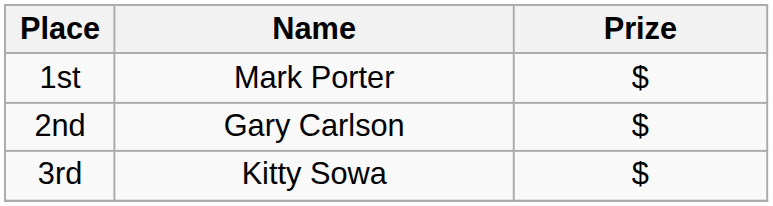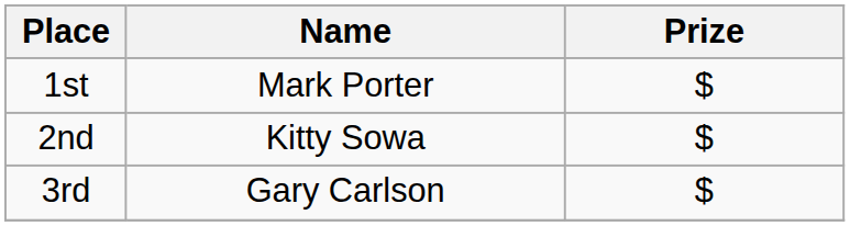2nd | Name: Gary Carlson -> Kitty Sowa
3rd | Name: Kitty Sowa -> Gary Carlson
